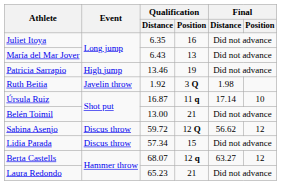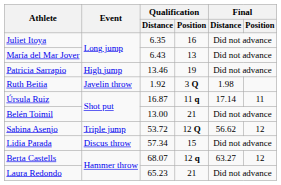Úrsula Ruiz | Final / Position: 10 -> 11
Sabina Asenjo | Event: Discus throw -> Triple jump
Sabina Asenjo | Qualification / Distance: 59.72 -> 53.72
